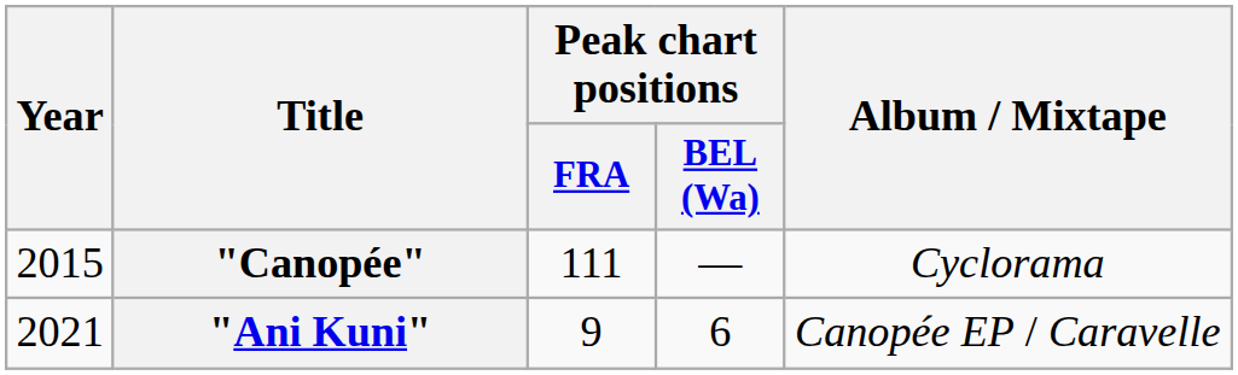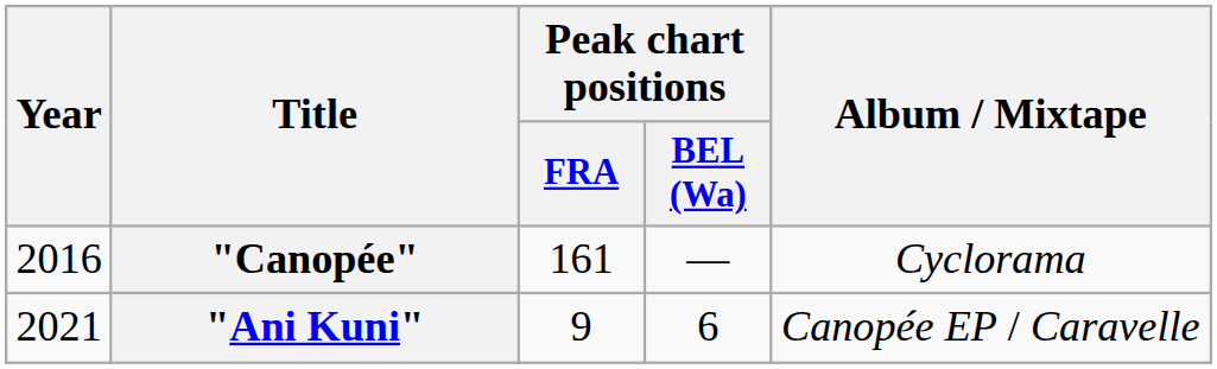"Canopée" | Year: 2015 -> 2016
"Canopée" | Peak chart positions / FRA: 111 -> 161
